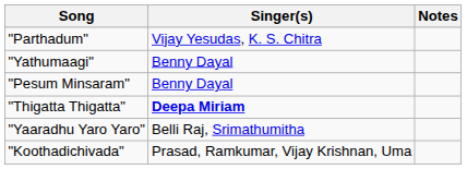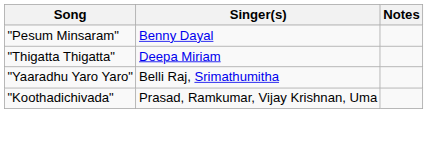- row: "Parthadum" | Vijay Yesudas, K. S. Chitra
- row: "Yathumaagi" | Benny Dayal
"Thigatta Thigatta" | Singer(s): bold -> normal
